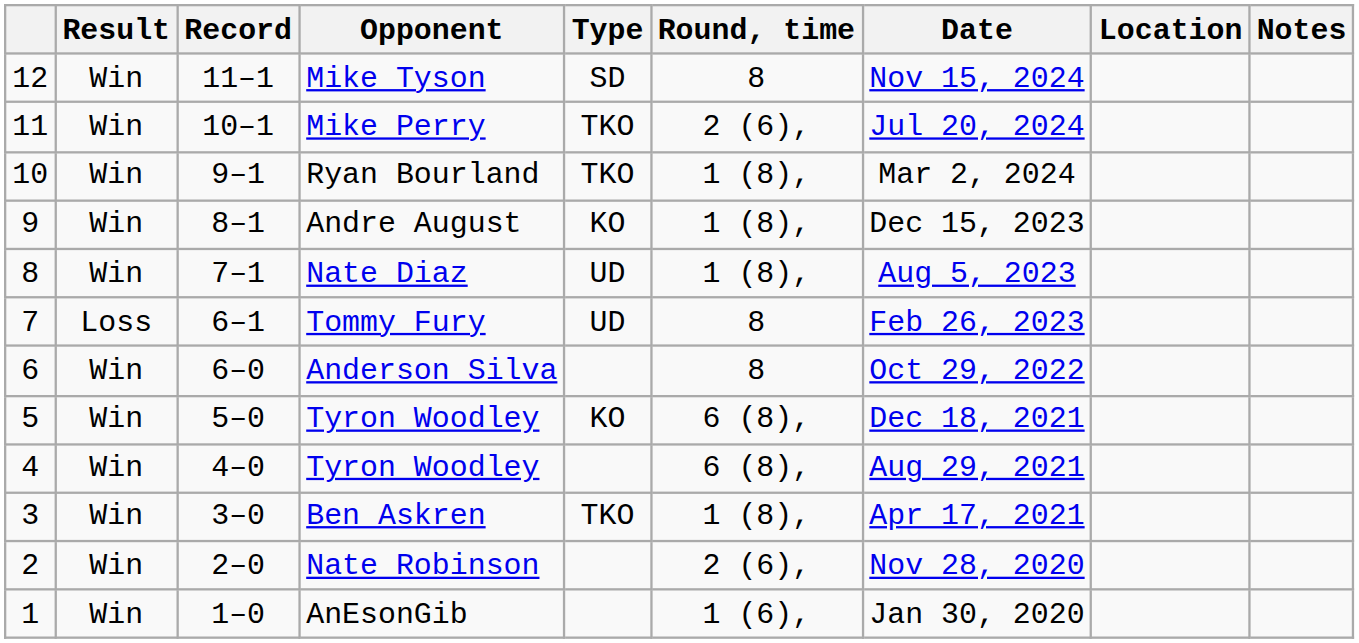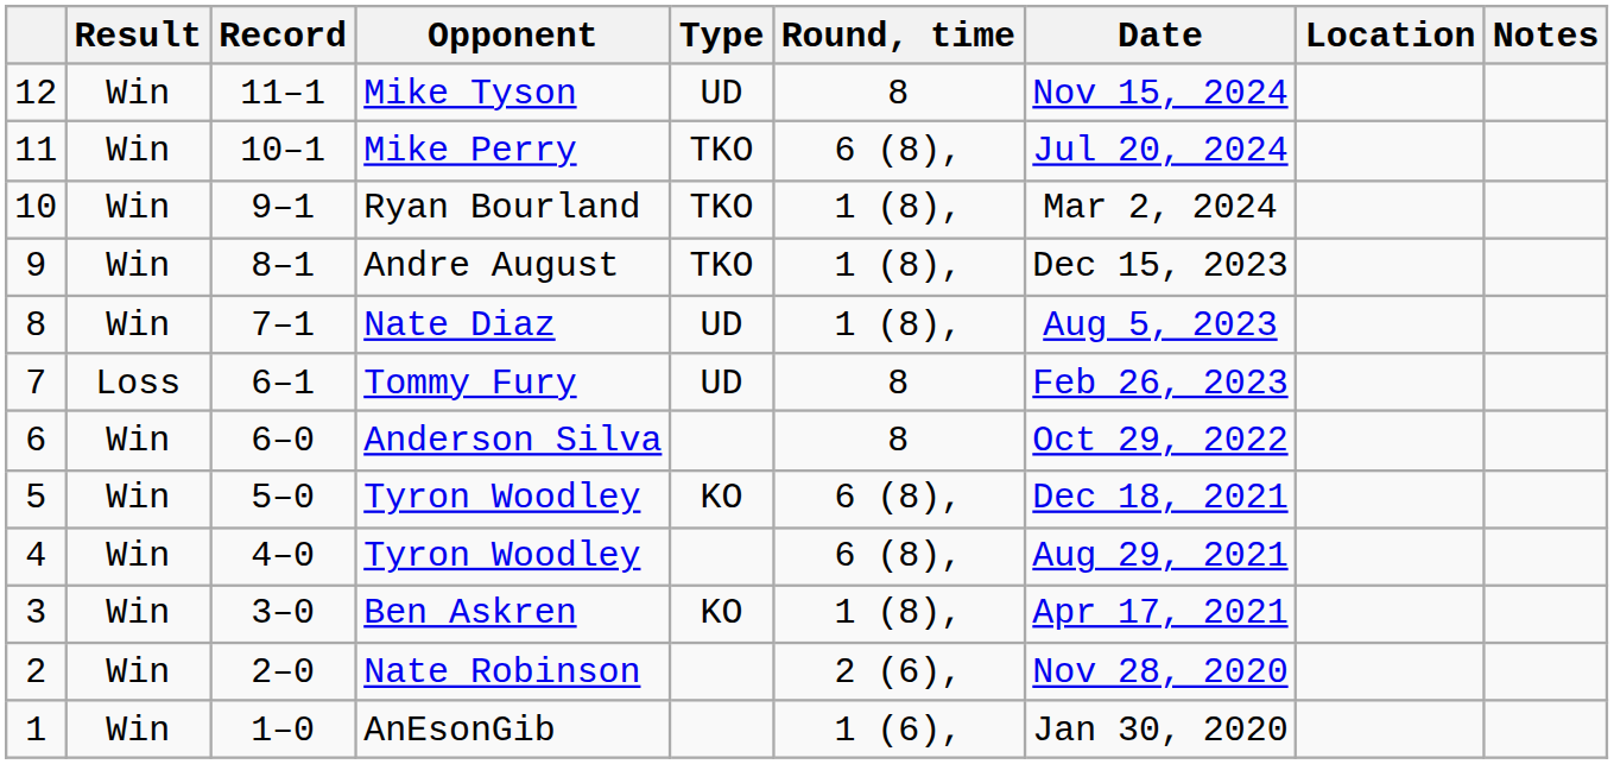Mike Tyson | Type: SD -> UD
Mike Perry | Round, time: 2 (6), -> 6 (8),
Andre August | Type: KO -> TKO
Ben Askren | Type: TKO -> KO
